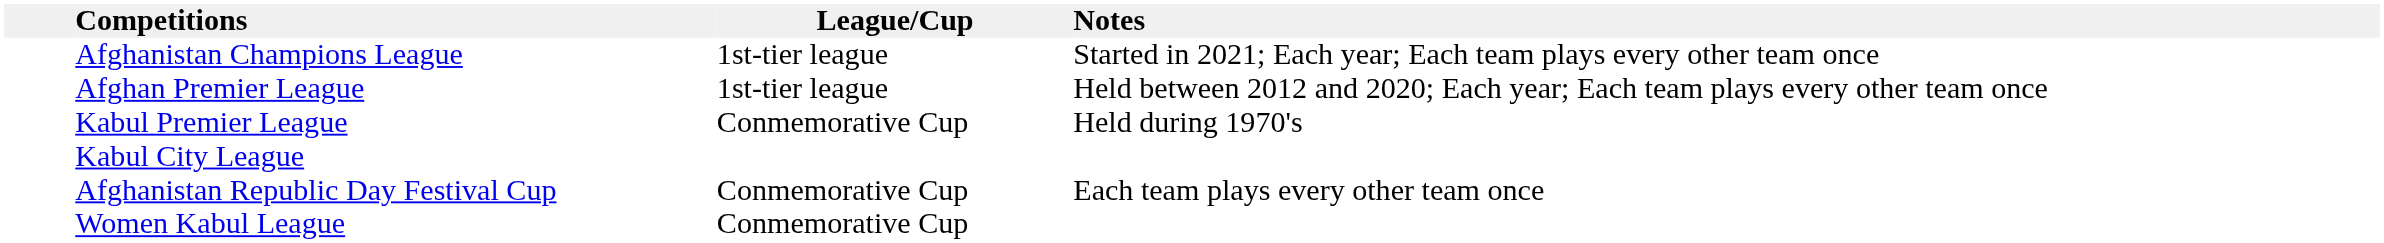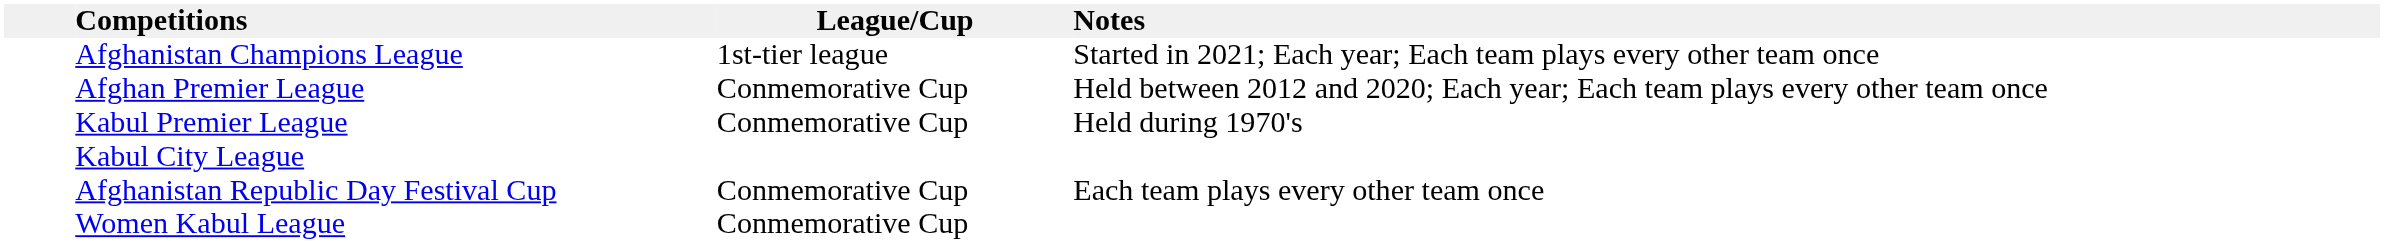Afghan Premier League | League/Cup: 1st-tier league -> Conmemorative Cup
